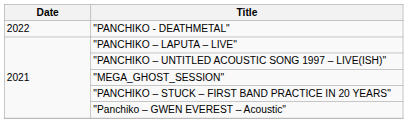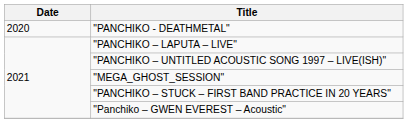"PANCHIKO - DEATHMETAL" | Date: 2022 -> 2020
